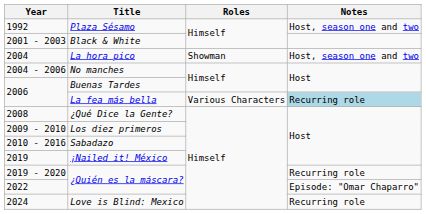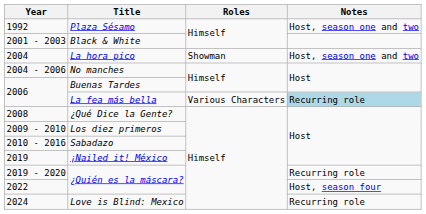2022 / ¿Quién es la máscara? | Notes: Episode: "Omar Chaparro" -> Host, season four
